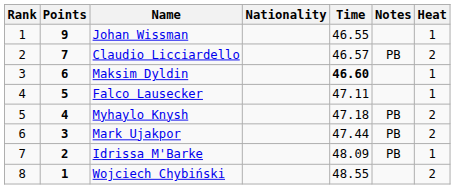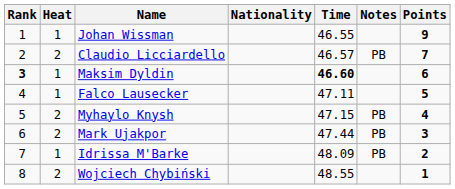columns swapped: Heat <-> Points
Maksim Dyldin | Rank: normal -> bold
Myhaylo Knysh | Time: 47.18 -> 47.15
